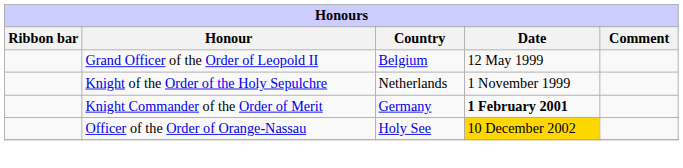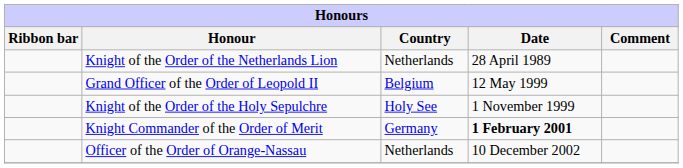+ row: Knight of the Order of the Netherlands Lion | Netherlands | 28 April 1989
Knight of the Order of the Holy Sepulchre | Country: Netherlands -> Holy See
Officer of the Order of Orange-Nassau | Country: Holy See -> Netherlands
Officer of the Order of Orange-Nassau | Date: gold background -> no background
